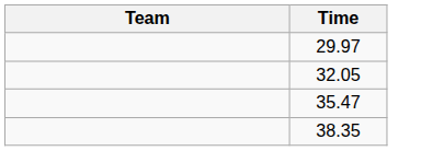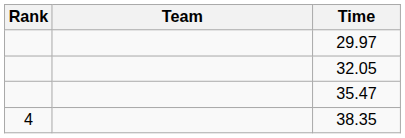+ column: Rank | 4
